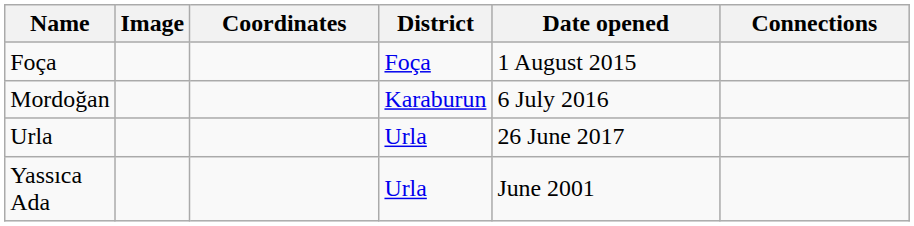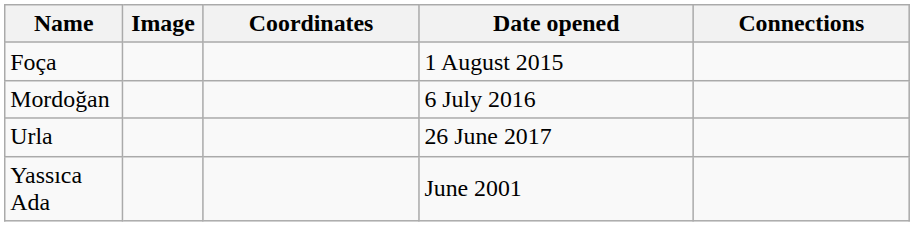- column: District | Foça | Karaburun | Urla | Urla
